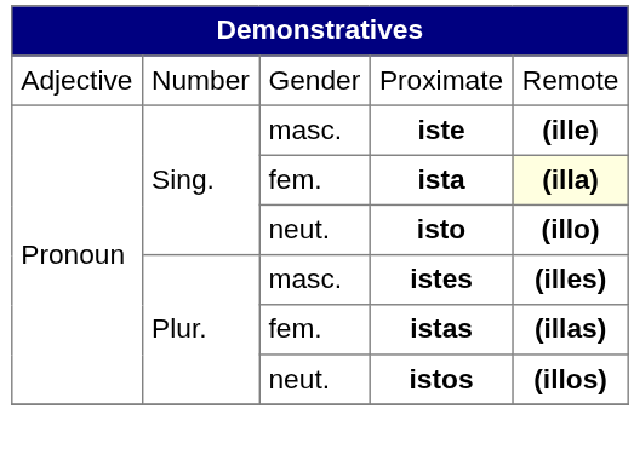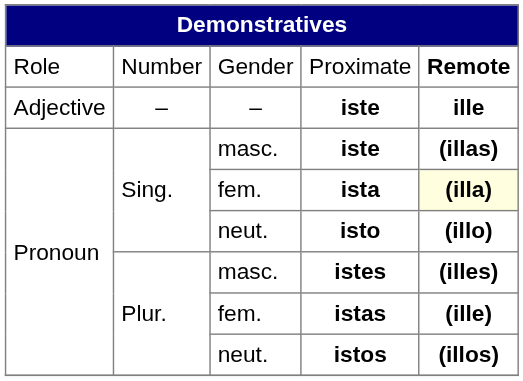Proximate | column 1: Adjective -> Role
Proximate | column 5: normal -> bold
+ row: Adjective | – | – | iste | ille
masc. / iste | column 5: (ille) -> (illas)
istas | column 5: (illas) -> (ille)
